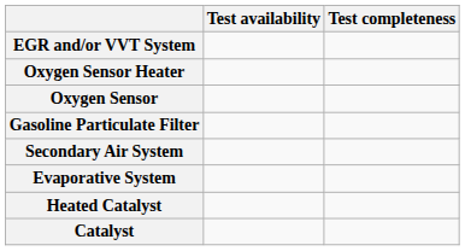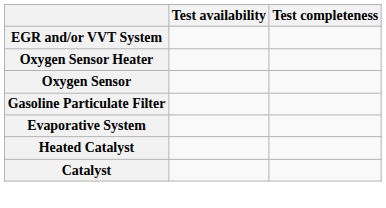- row: Secondary Air System
